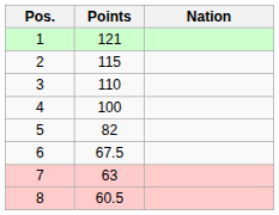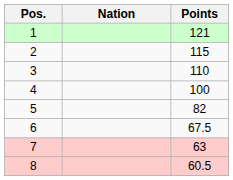columns swapped: Nation <-> Points
